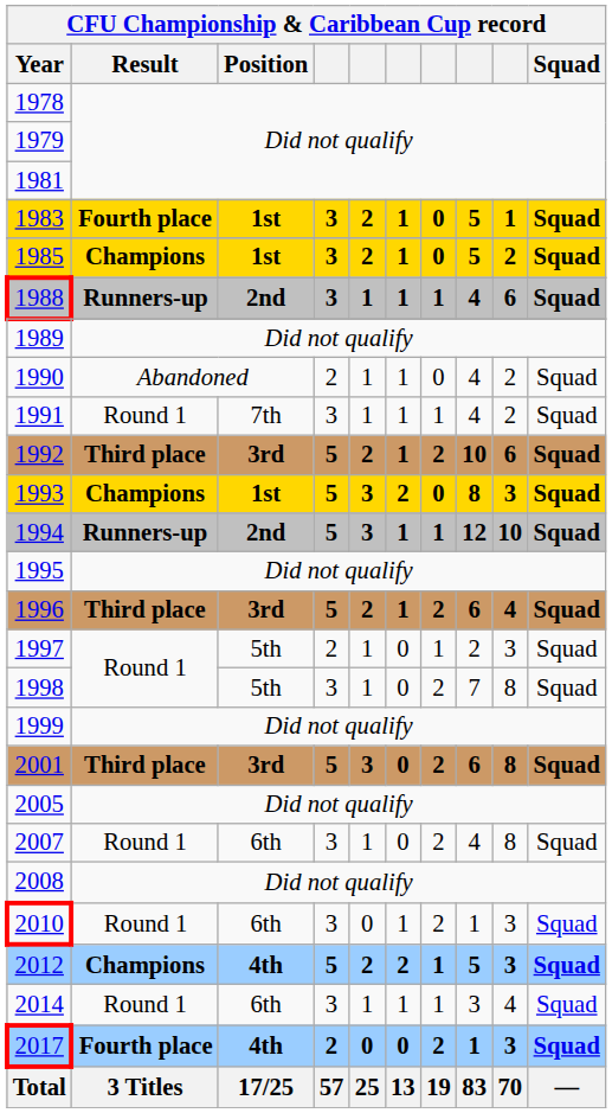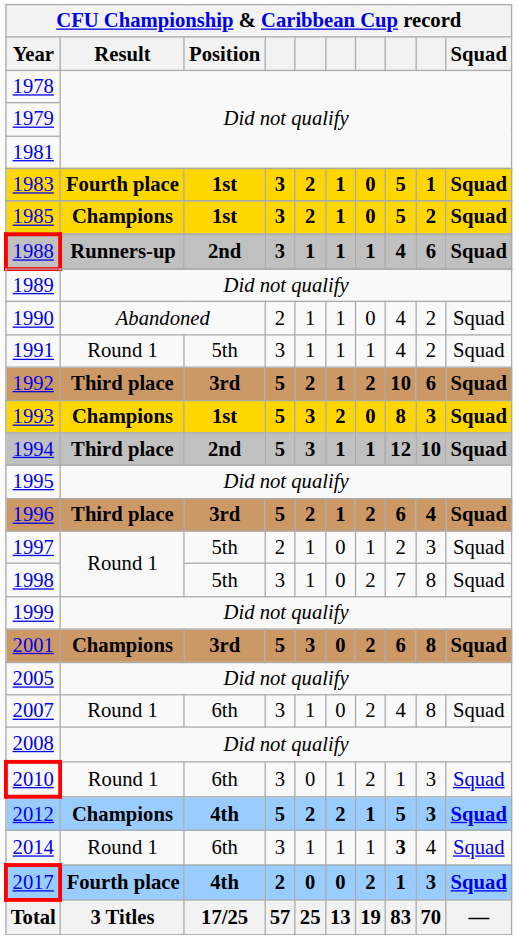1991 | Position: 7th -> 5th
1994 | Result: Runners-up -> Third place
2001 | Result: Third place -> Champions
2014 | column 8: normal -> bold
